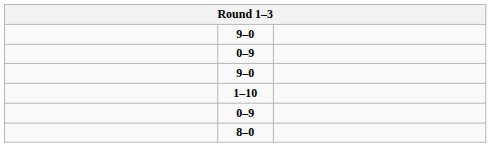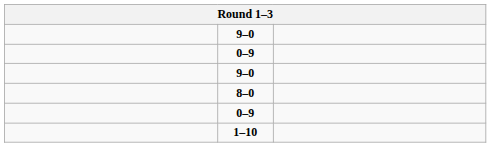rows swapped: 1–10 <-> 8–0
